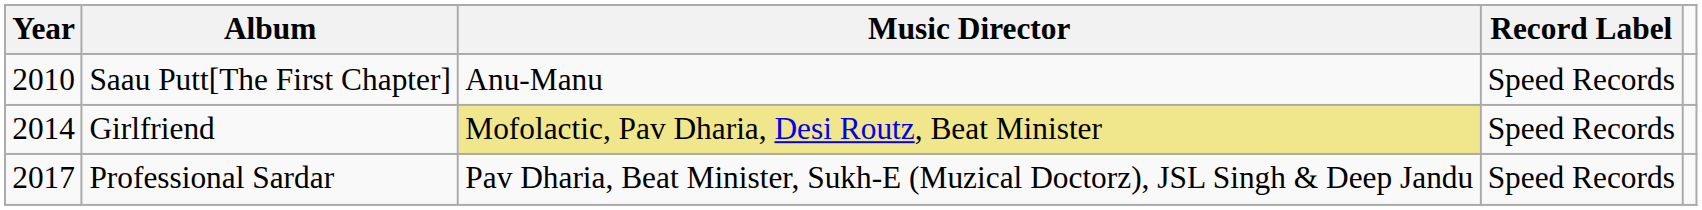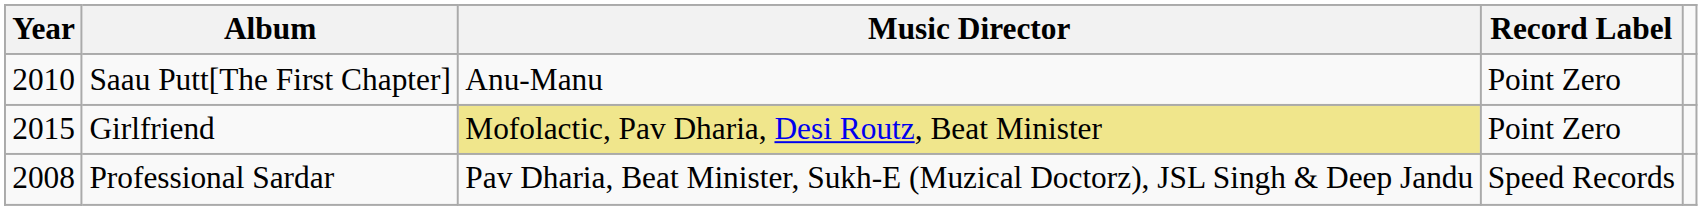Saau Putt[The First Chapter] | Record Label: Speed Records -> Point Zero
Girlfriend | Year: 2014 -> 2015
Girlfriend | Record Label: Speed Records -> Point Zero
Professional Sardar | Year: 2017 -> 2008
